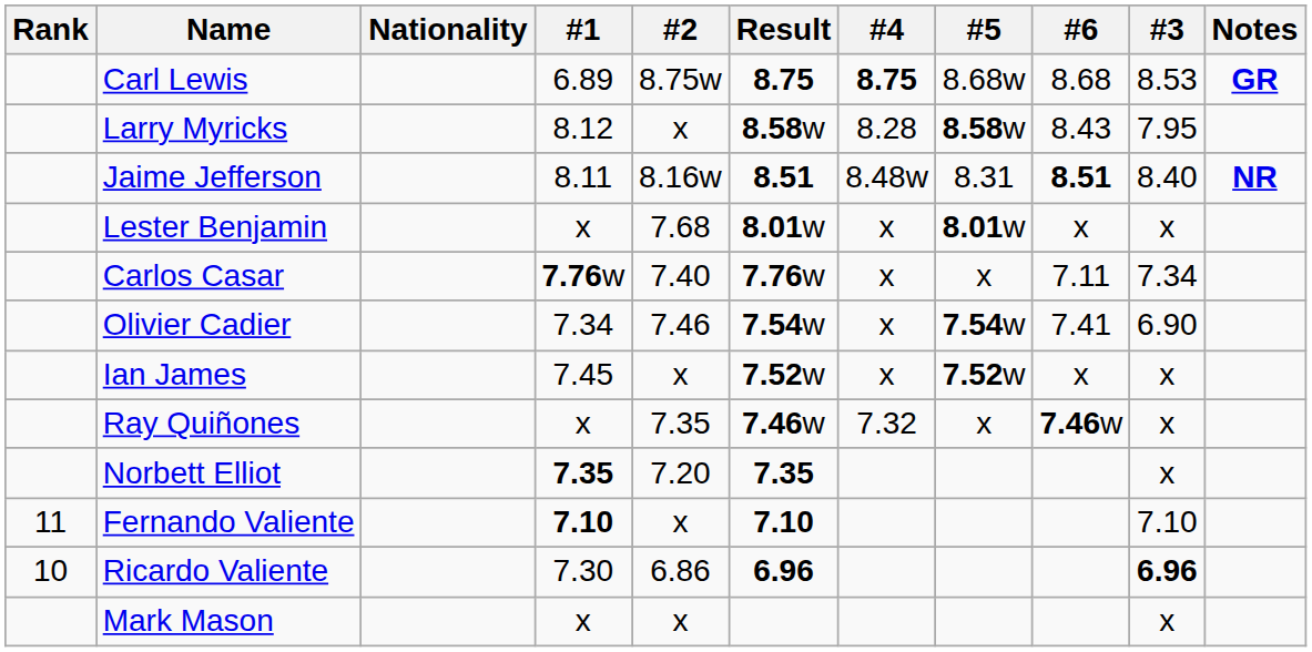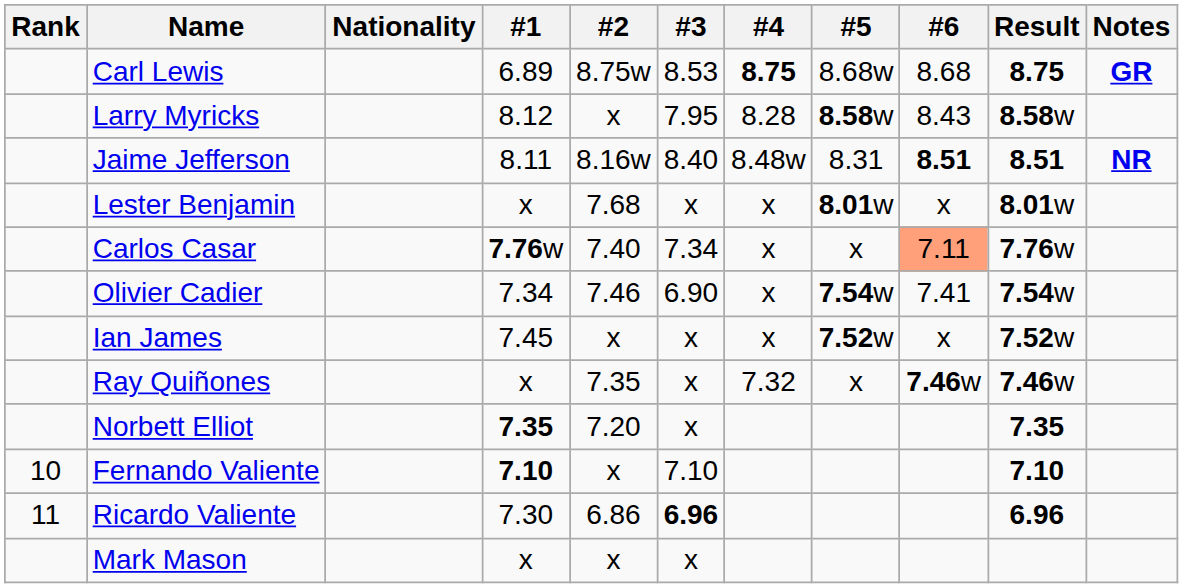columns swapped: #3 <-> Result
Carlos Casar | #6: no background -> lightsalmon background
Fernando Valiente | Rank: 11 -> 10
Ricardo Valiente | Rank: 10 -> 11
